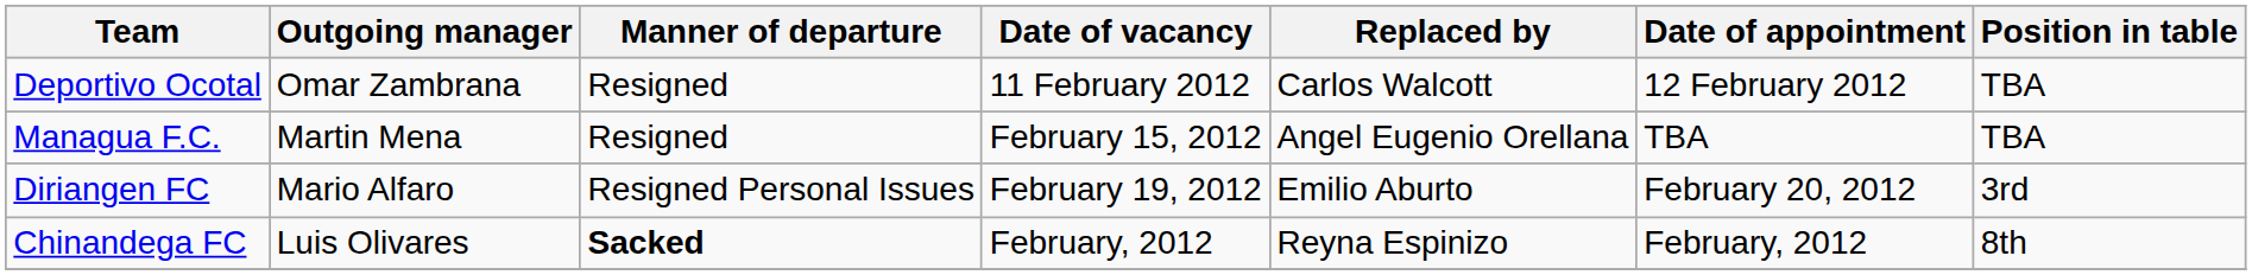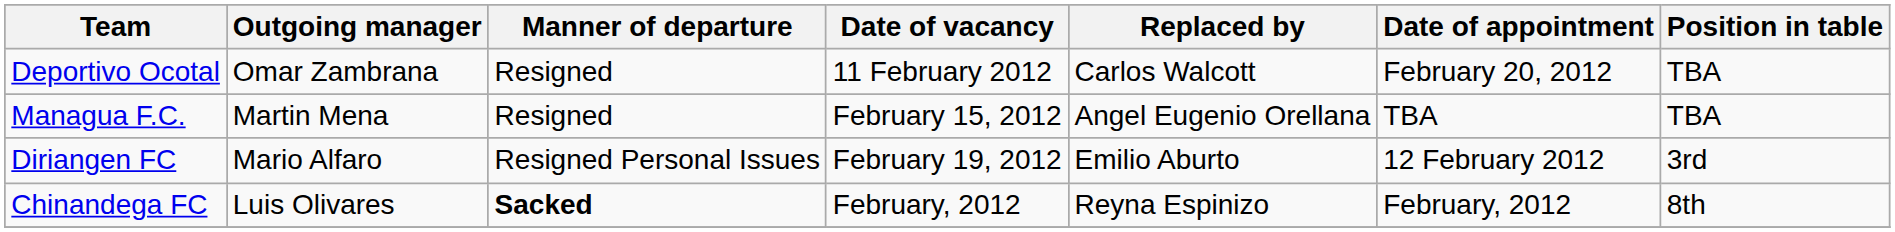Deportivo Ocotal | Date of appointment: 12 February 2012 -> February 20, 2012
Diriangen FC | Date of appointment: February 20, 2012 -> 12 February 2012
